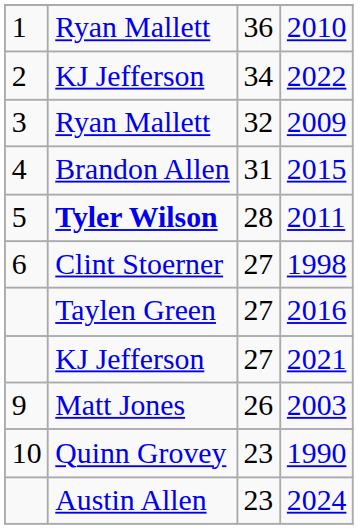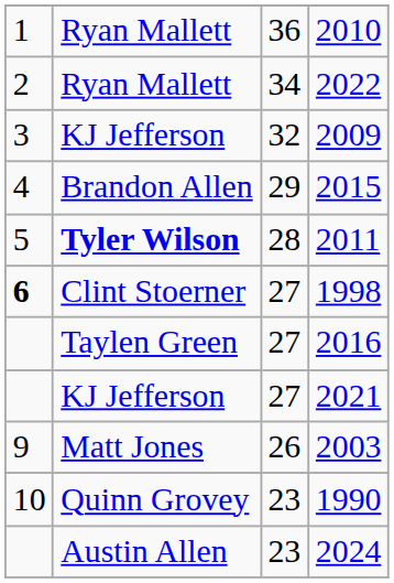2022 | column 2: KJ Jefferson -> Ryan Mallett
2009 | column 2: Ryan Mallett -> KJ Jefferson
2015 | column 3: 31 -> 29
1998 | column 1: normal -> bold
